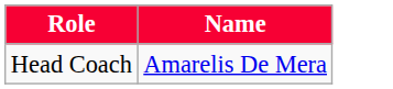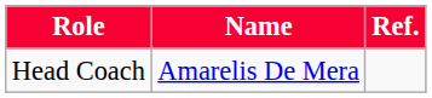+ column: Ref.
